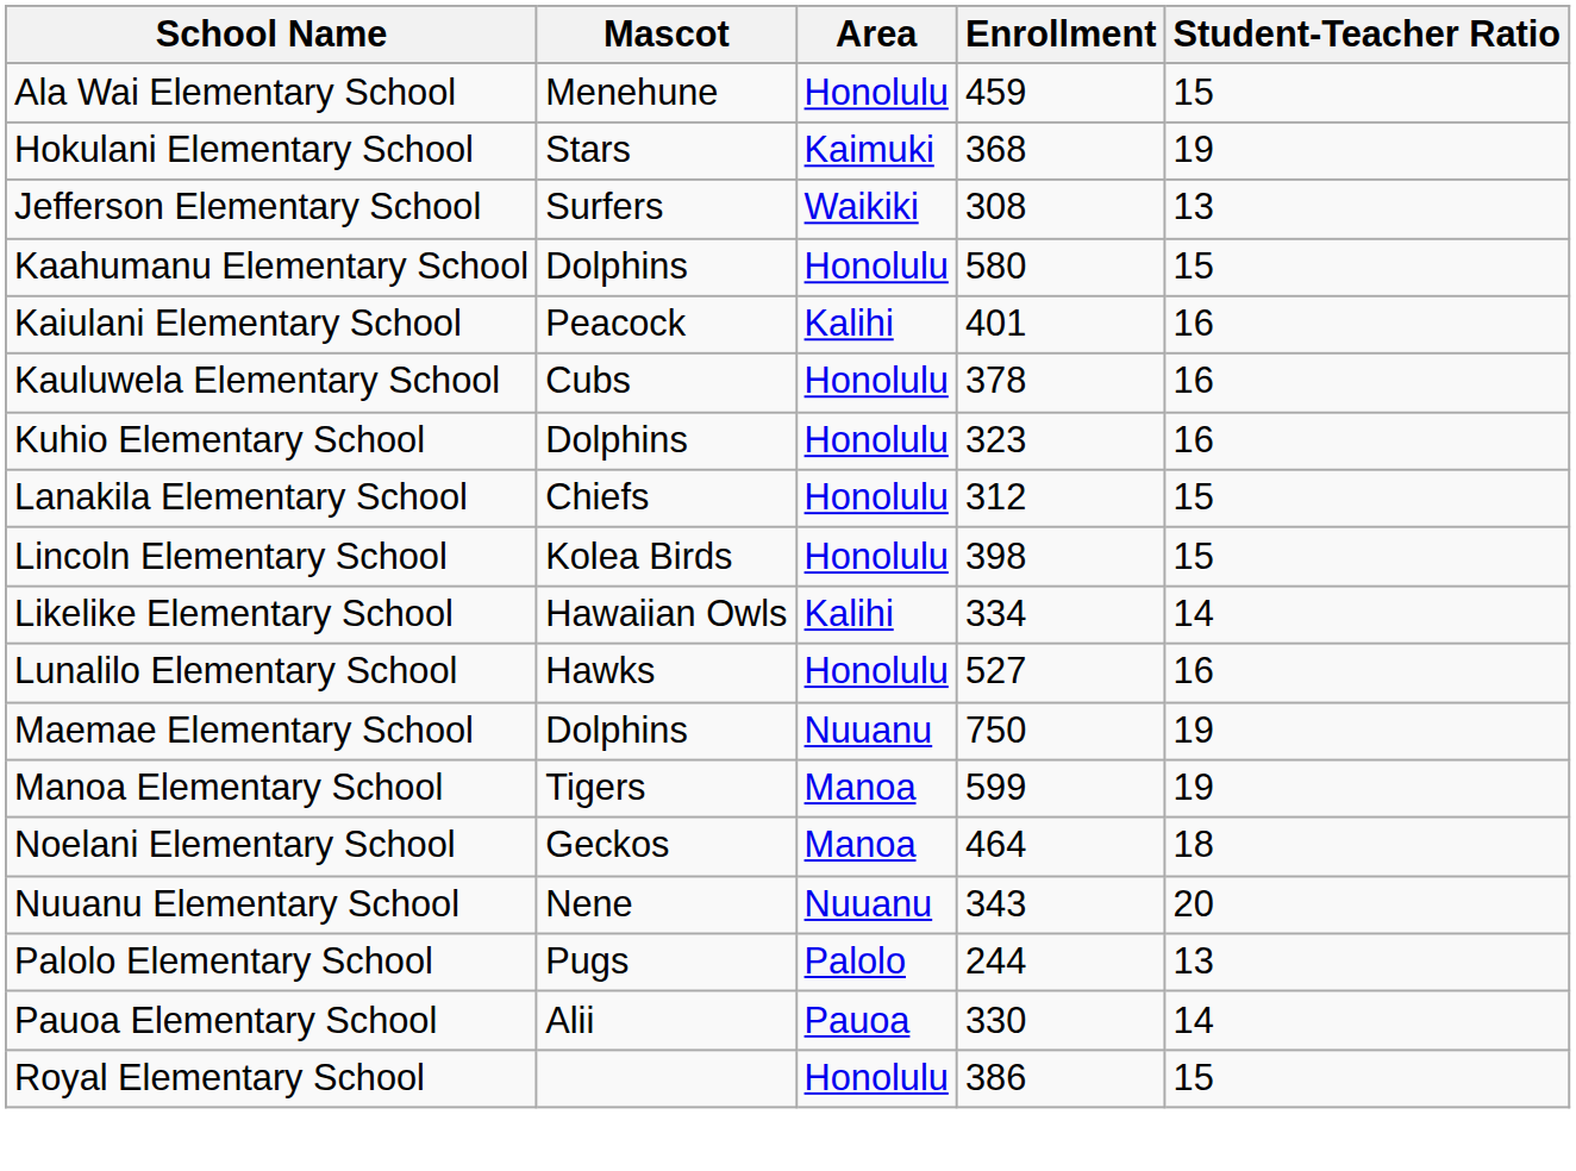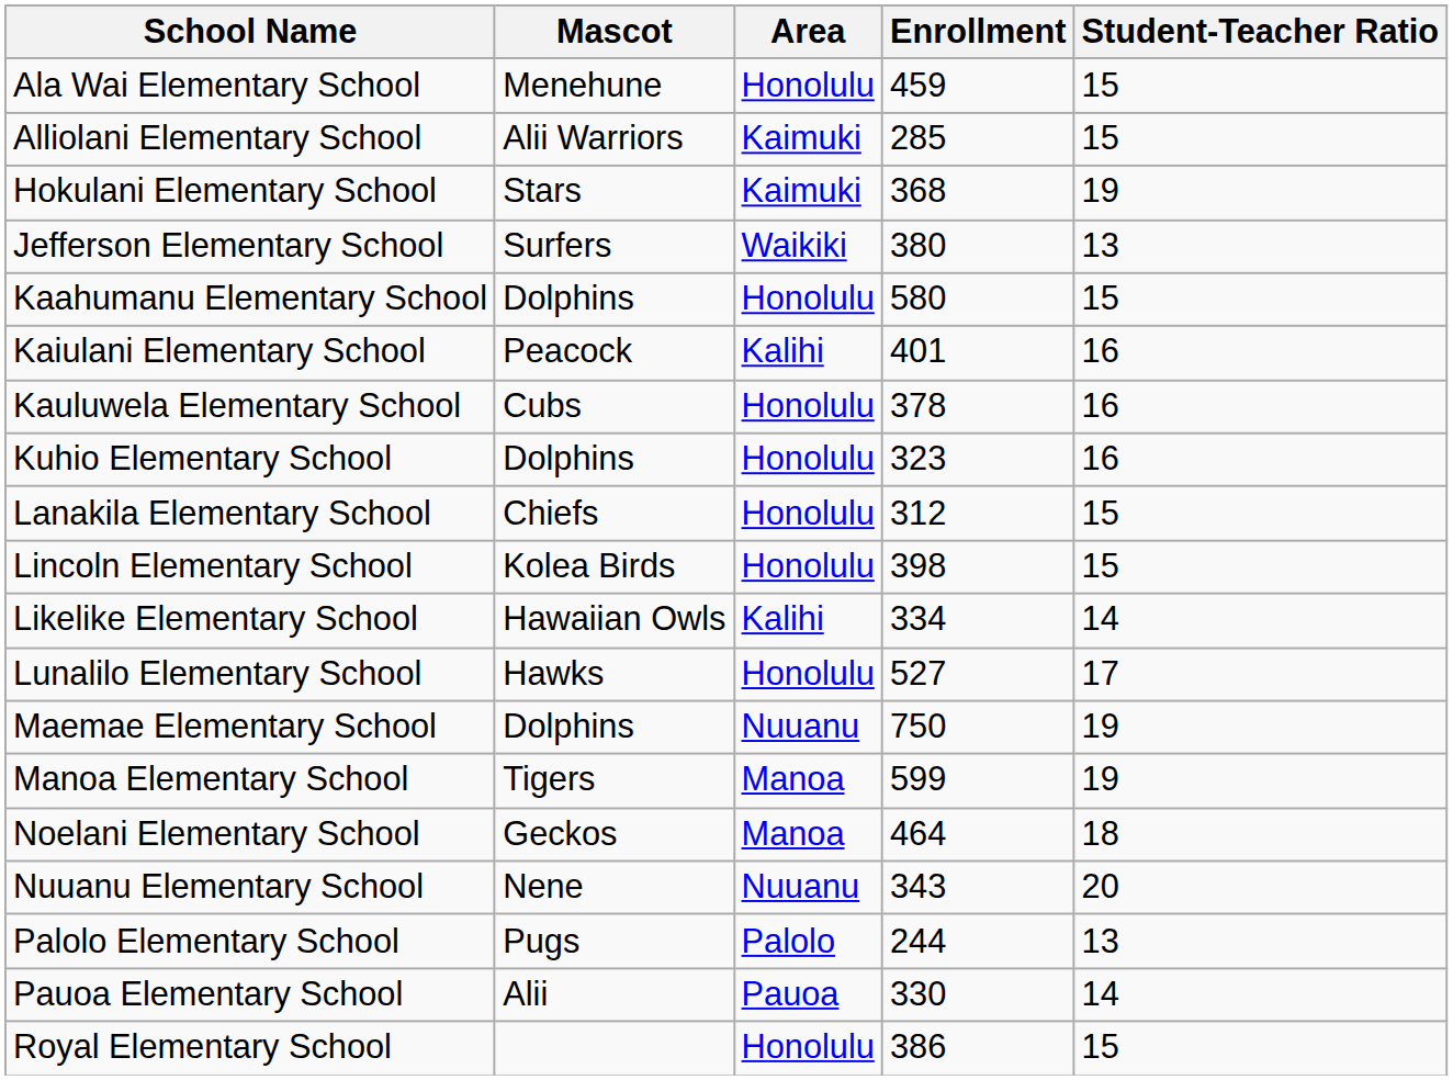+ row: Alliolani Elementary School | Alii Warriors | Kaimuki | 285 | 15
Jefferson Elementary School | Enrollment: 308 -> 380
Lunalilo Elementary School | Student-Teacher Ratio: 16 -> 17
